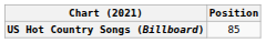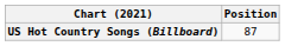US Hot Country Songs (Billboard) | Position: 85 -> 87
